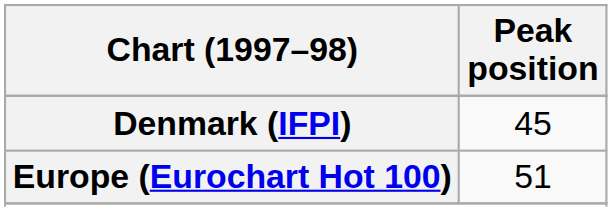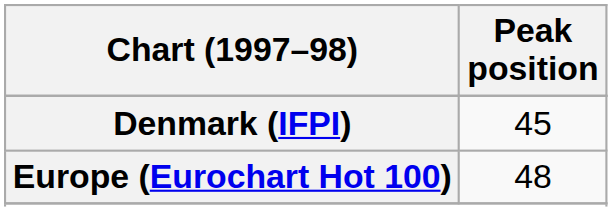Europe (Eurochart Hot 100) | Peak position: 51 -> 48
